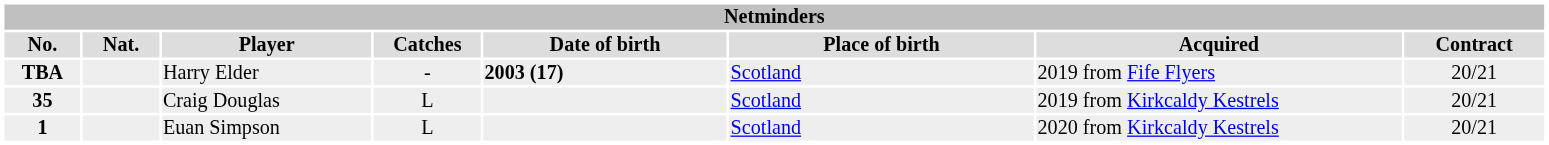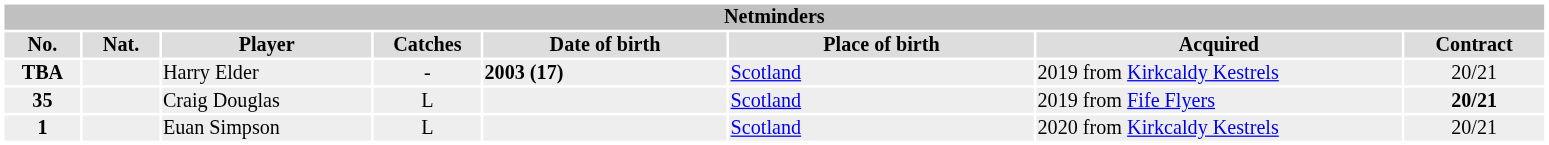Harry Elder | Acquired: 2019 from Fife Flyers -> 2019 from Kirkcaldy Kestrels
Craig Douglas | Acquired: 2019 from Kirkcaldy Kestrels -> 2019 from Fife Flyers
Craig Douglas | Contract: normal -> bold
